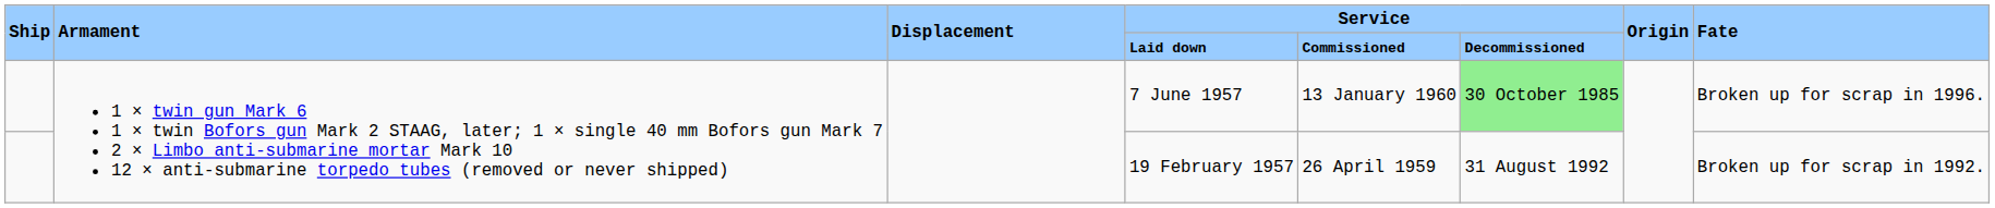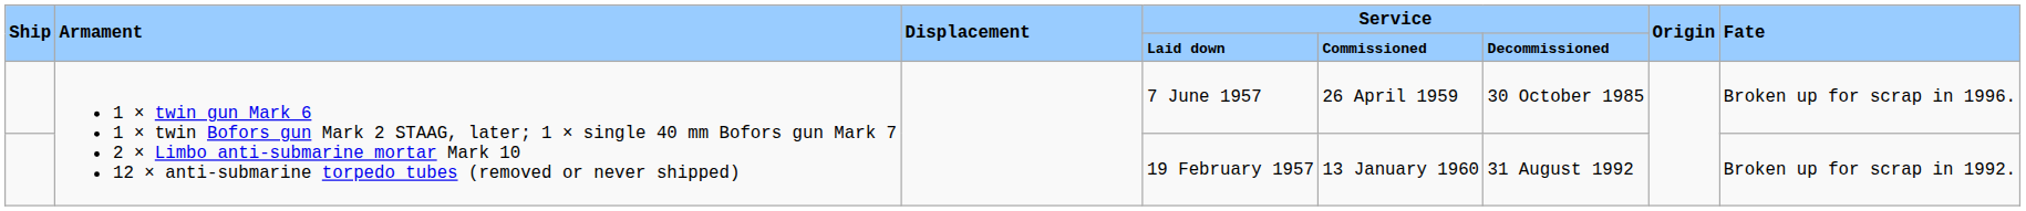7 June 1957 | Service / Commissioned: 13 January 1960 -> 26 April 1959
7 June 1957 | Service / Decommissioned: lightgreen background -> no background
19 February 1957 | Service / Commissioned: 26 April 1959 -> 13 January 1960
